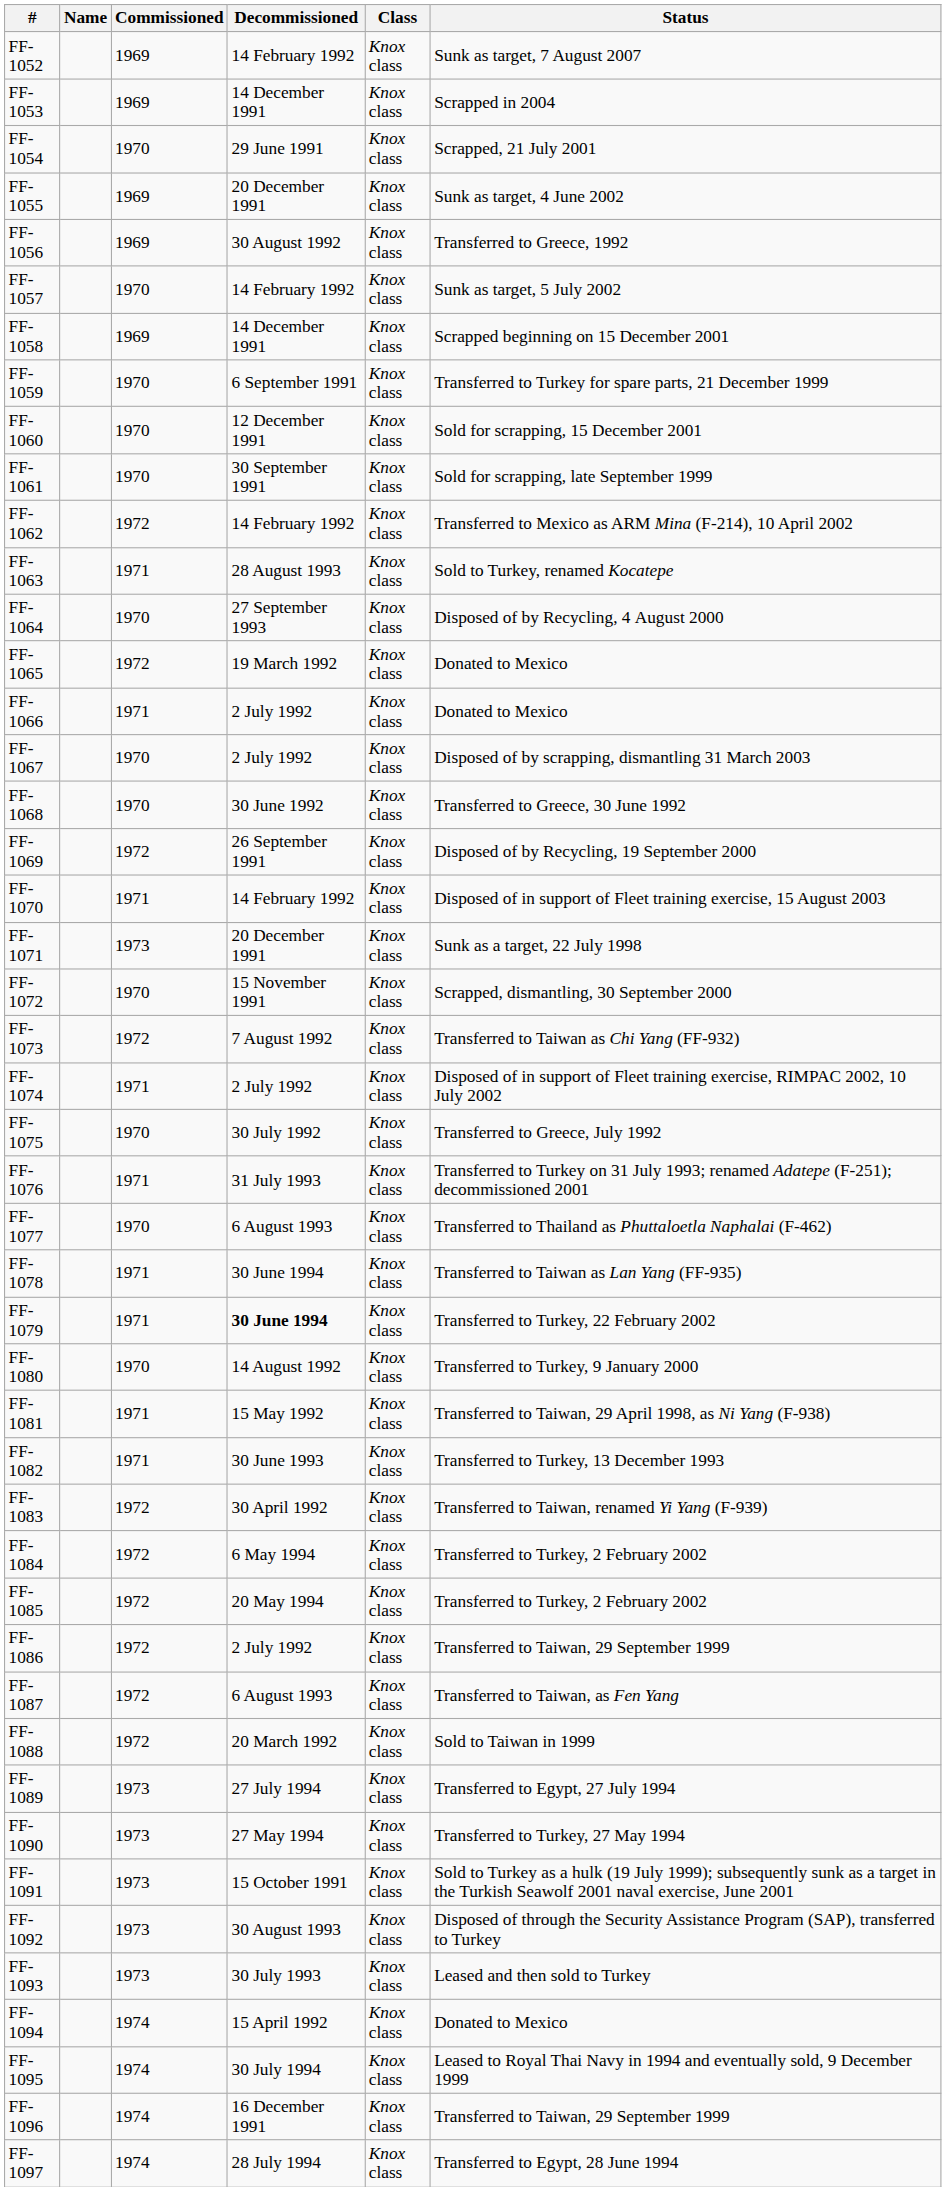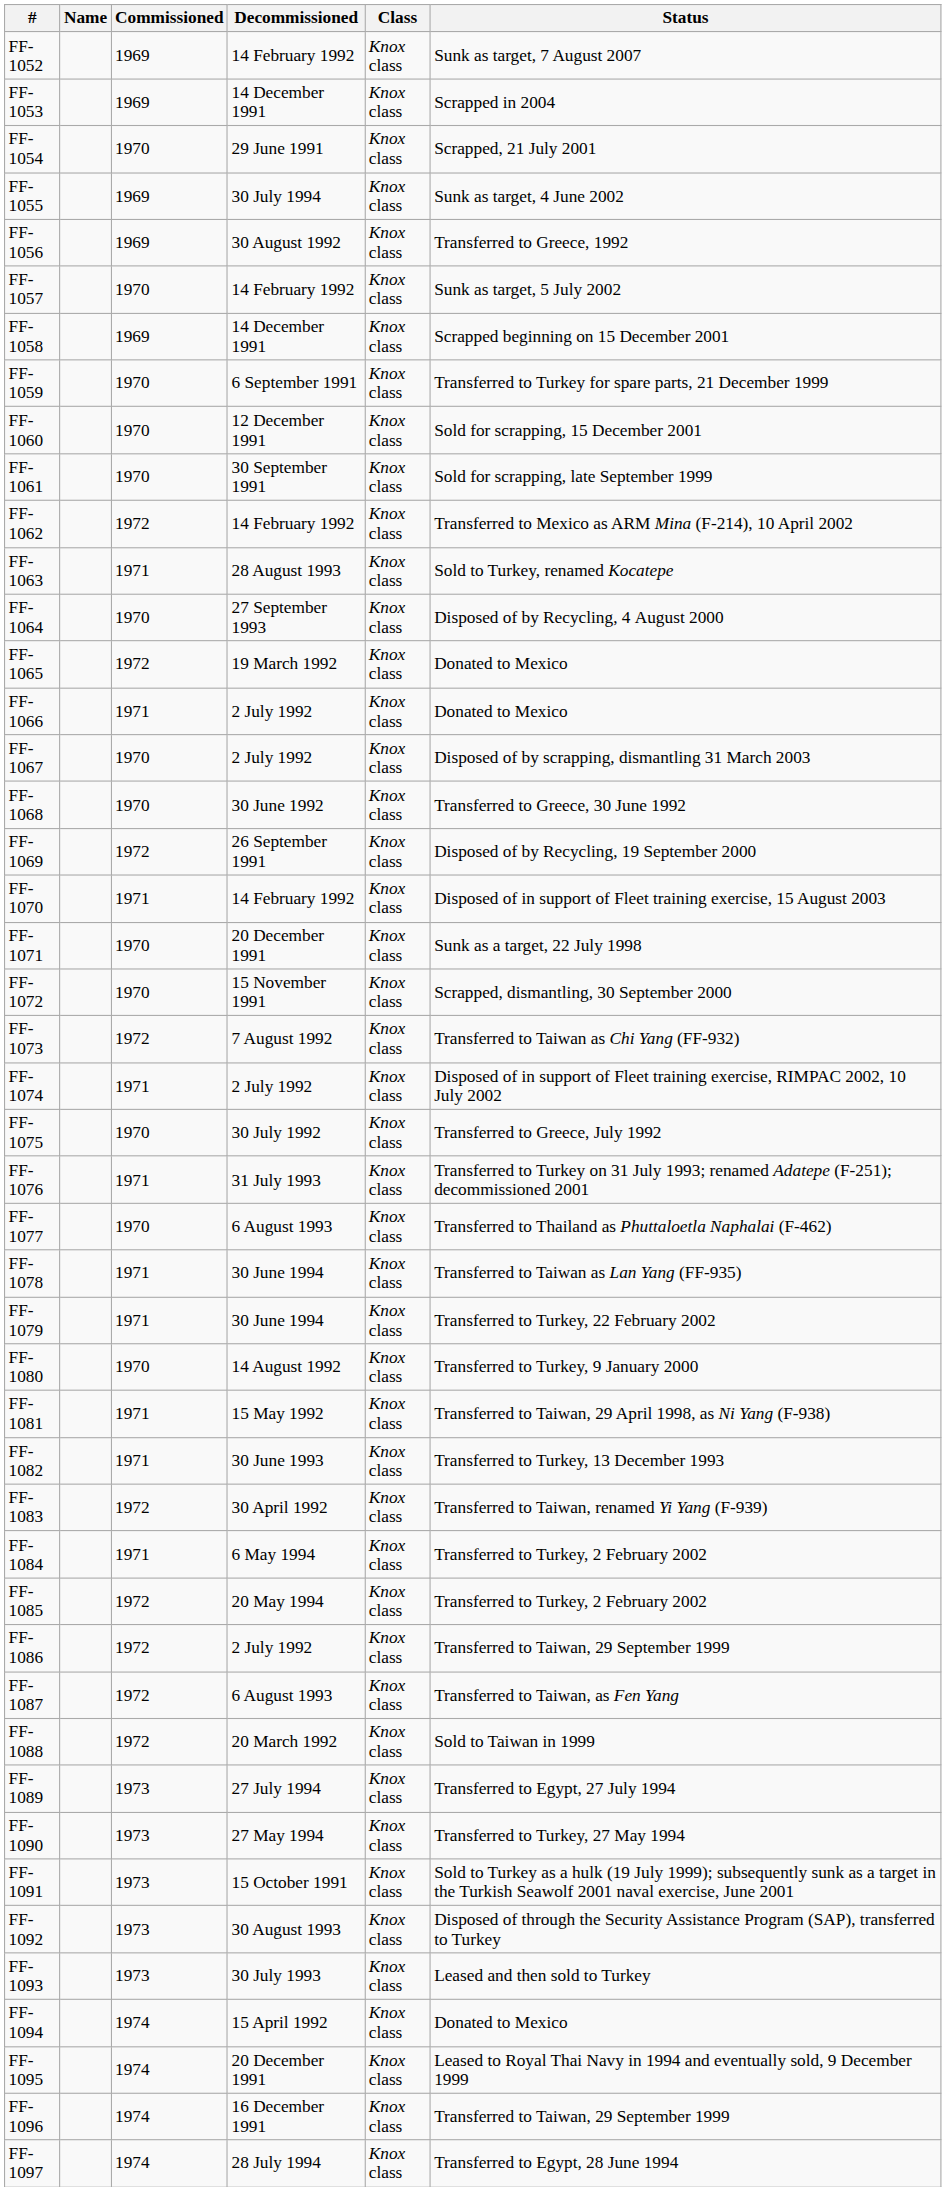FF-1055 | Decommissioned: 20 December 1991 -> 30 July 1994
FF-1071 | Commissioned: 1973 -> 1970
FF-1079 | Decommissioned: bold -> normal
FF-1084 | Commissioned: 1972 -> 1971
FF-1095 | Decommissioned: 30 July 1994 -> 20 December 1991
